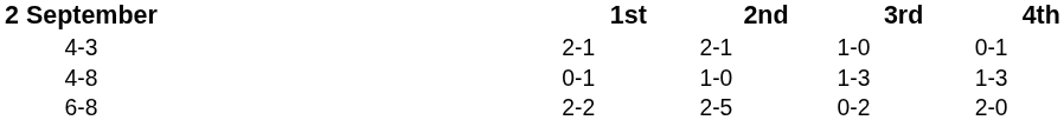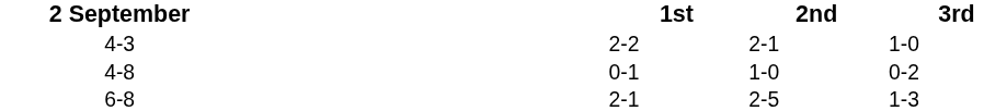- column: 4th | 0-1 | 1-3 | 2-0
4-3 | 1st: 2-1 -> 2-2
4-8 | 3rd: 1-3 -> 0-2
6-8 | 1st: 2-2 -> 2-1
6-8 | 3rd: 0-2 -> 1-3
